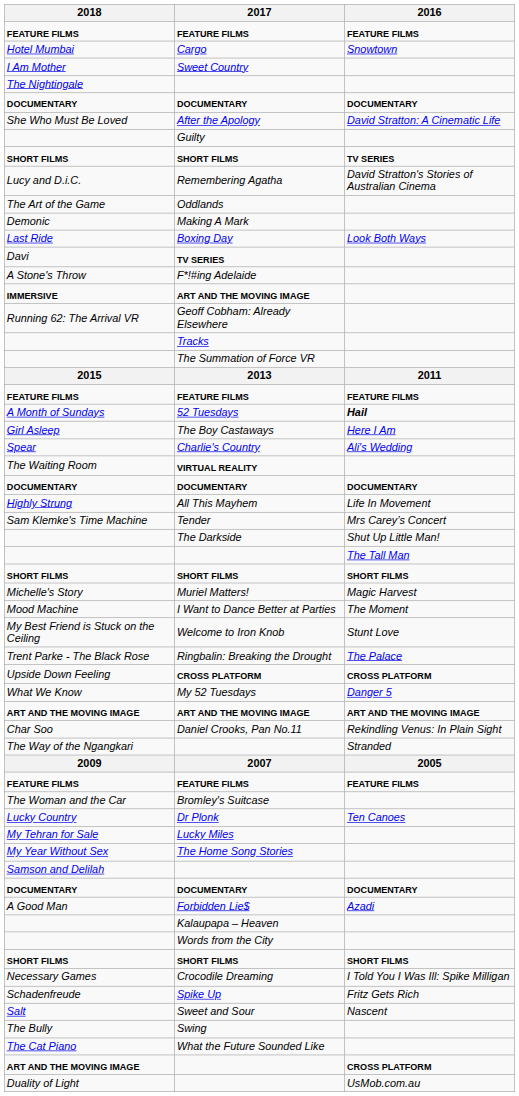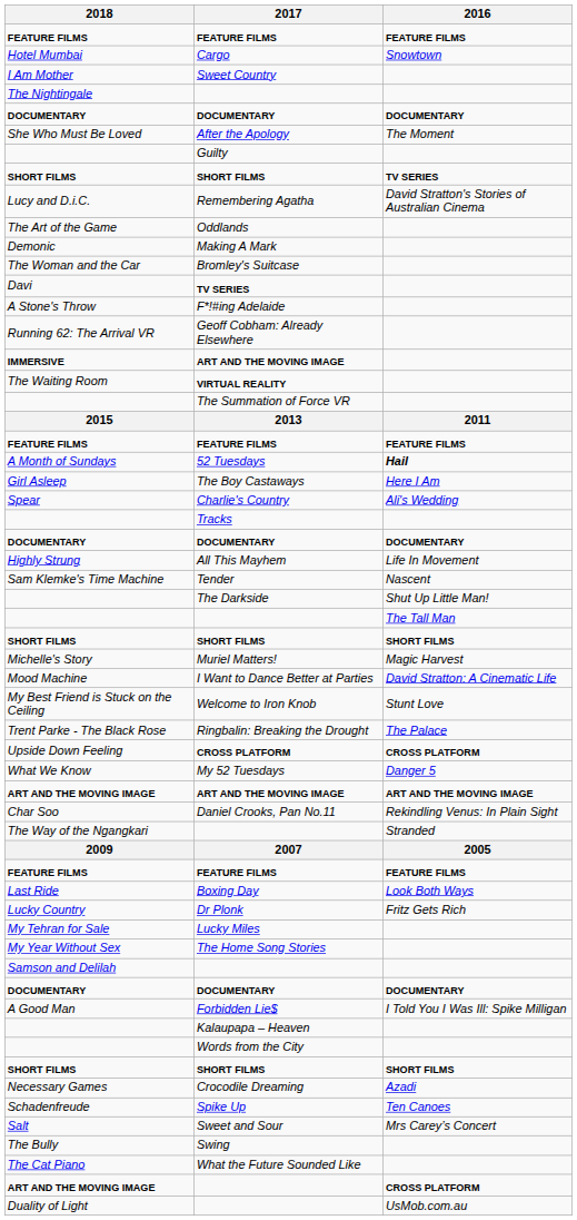After the Apology | 2016: David Stratton: A Cinematic Life -> The Moment
rows swapped: Bromley's Suitcase <-> Boxing Day
rows swapped: IMMERSIVE / ART AND THE MOVING IMAGE <-> Geoff Cobham: Already Elsewhere
rows swapped: VIRTUAL REALITY <-> Tracks
Tender | 2016: Mrs Carey’s Concert -> Nascent
I Want to Dance Better at Parties | 2016: The Moment -> David Stratton: A Cinematic Life
Dr Plonk | 2016: Ten Canoes -> Fritz Gets Rich
Forbidden Lie$ | 2016: Azadi -> I Told You I Was Ill: Spike Milligan
Crocodile Dreaming | 2016: I Told You I Was Ill: Spike Milligan -> Azadi
Spike Up | 2016: Fritz Gets Rich -> Ten Canoes
Sweet and Sour | 2016: Nascent -> Mrs Carey’s Concert
